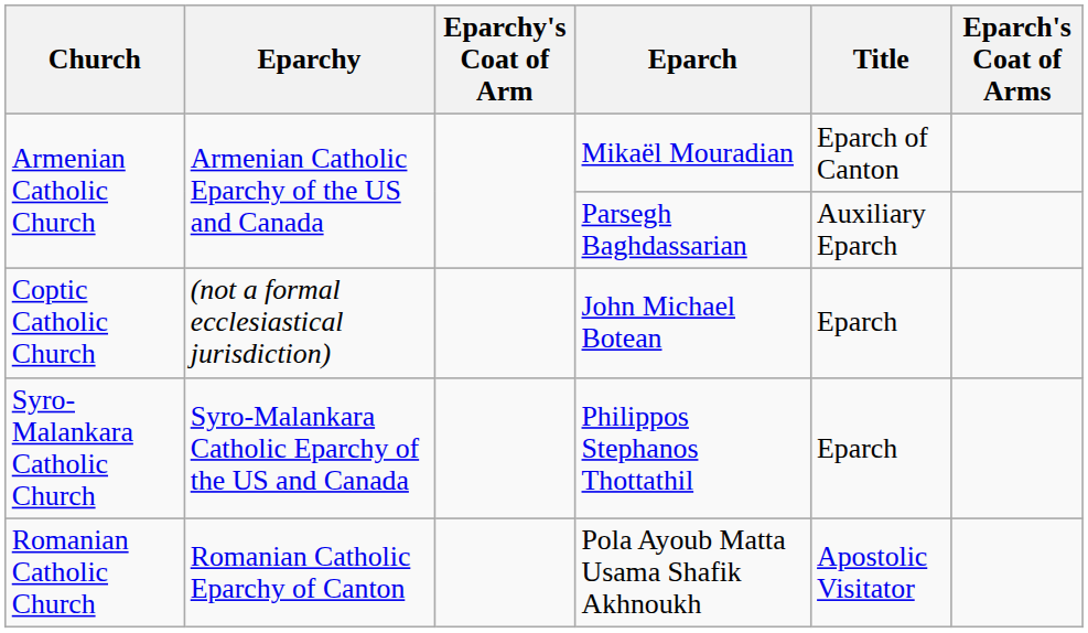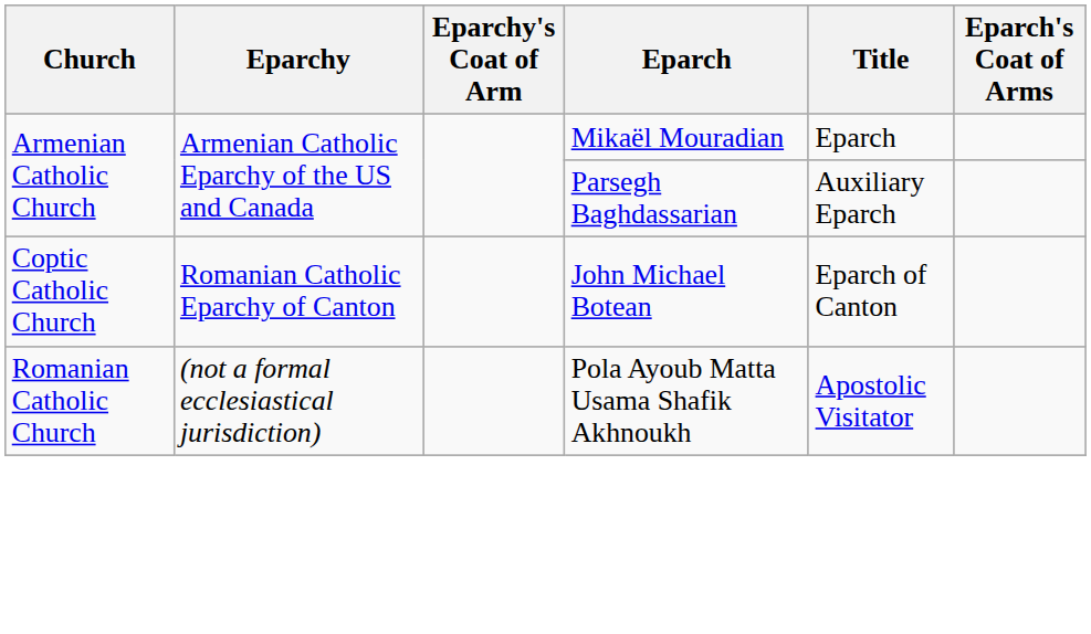Mikaël Mouradian | Title: Eparch of Canton -> Eparch
John Michael Botean | Eparchy: (not a formal ecclesiastical jurisdiction) -> Romanian Catholic Eparchy of Canton
John Michael Botean | Title: Eparch -> Eparch of Canton
- row: Syro-Malankara Catholic Church | Syro-Malankara Catholic Eparchy of the US and Canada | Philippos Stephanos Thottathil | Eparch
Pola Ayoub Matta Usama Shafik Akhnoukh | Eparchy: Romanian Catholic Eparchy of Canton -> (not a formal ecclesiastical jurisdiction)
